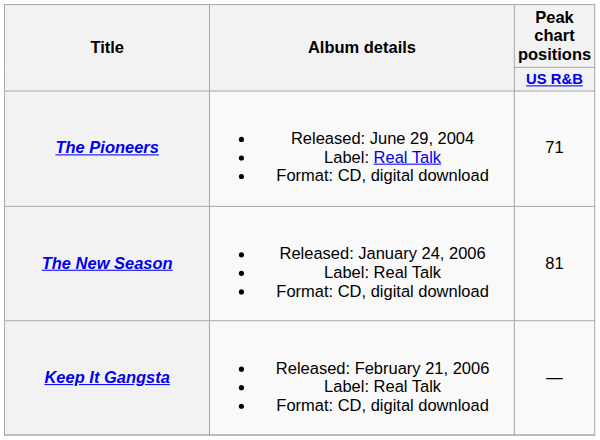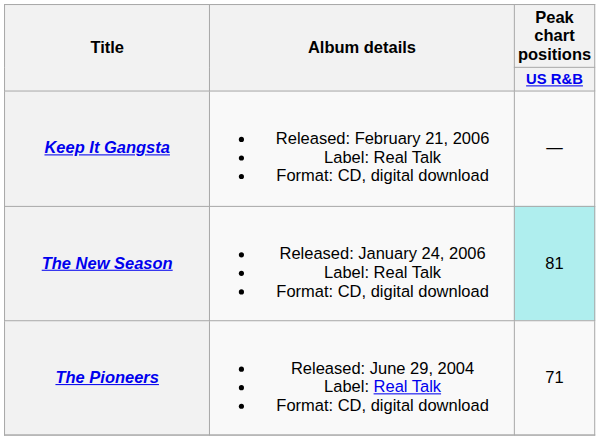rows swapped: The Pioneers <-> Keep It Gangsta
The New Season | Peak chart positions / US R&B: no background -> paleturquoise background
